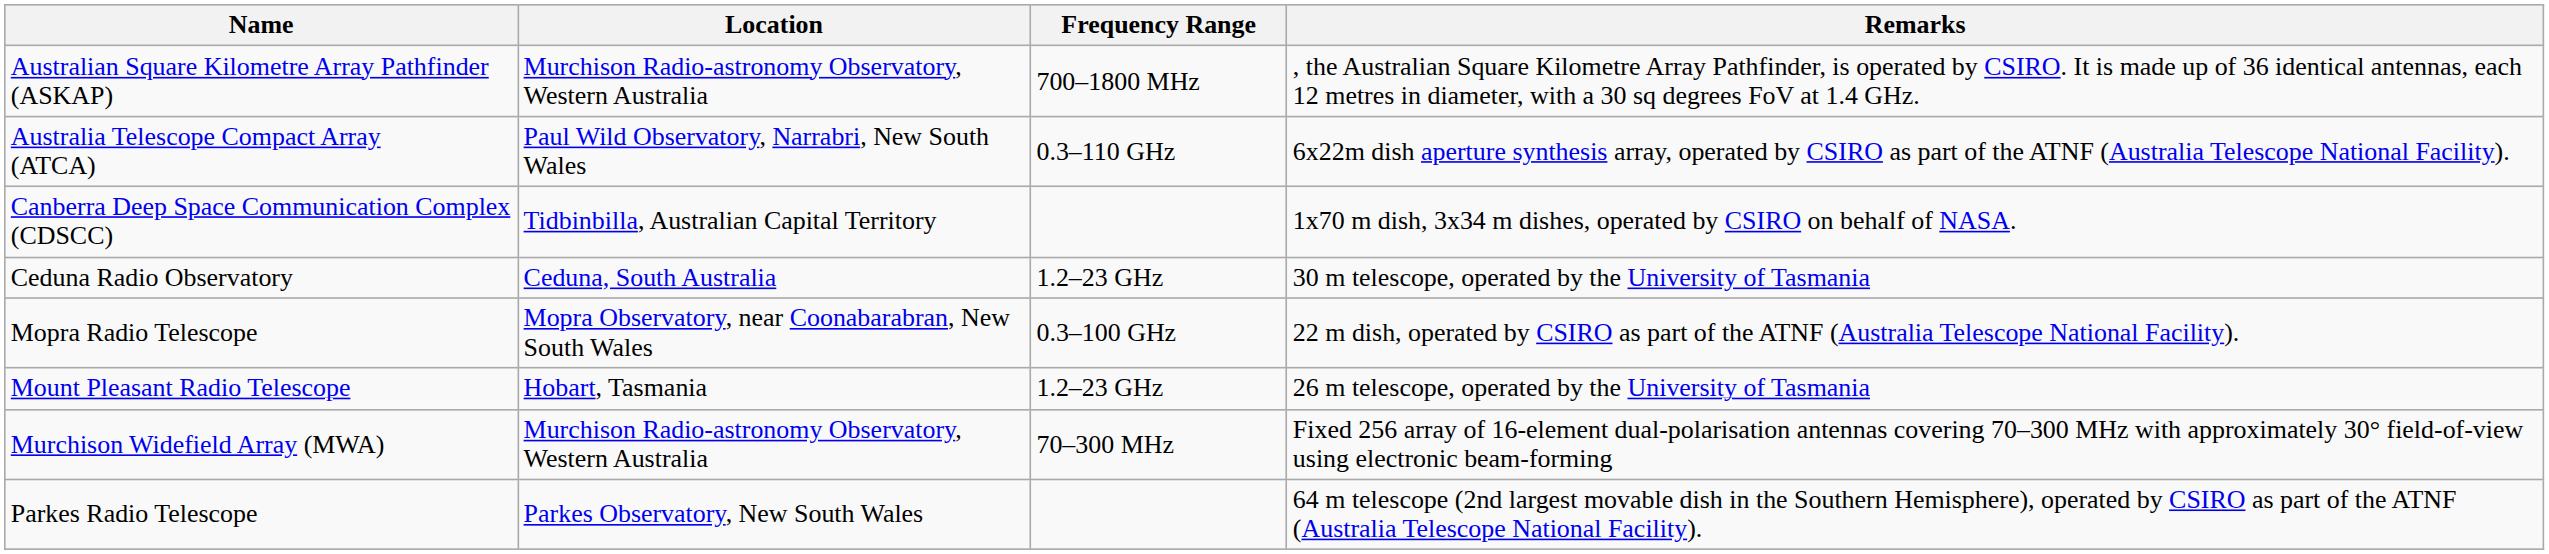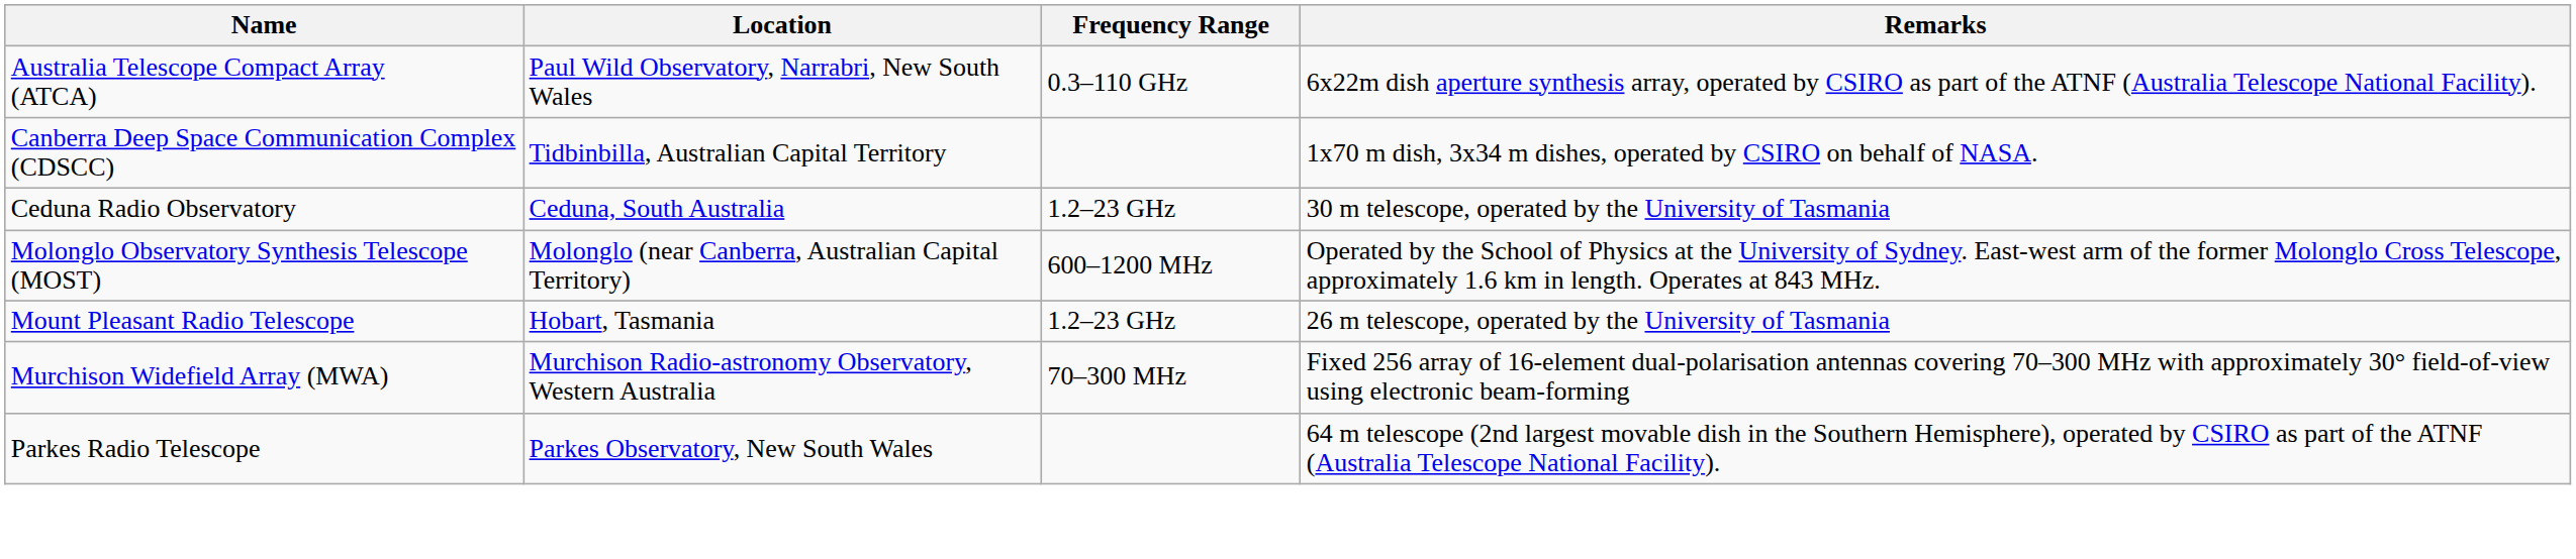- row: Australian Square Kilometre Array Pathfinder (ASKAP) | Murchison Radio-astronomy Observatory, Western Australia | 700–1800 MHz | , the Australian Square Kilometre Array Pathfinder, is operated by CSIRO. It is made up of 36 identical antennas, each 12 metres in diameter, with a 30 sq degrees FoV at 1.4 GHz.
+ row: Molonglo Observatory Synthesis Telescope (MOST) | Molonglo (near Canberra, Australian Capital Territory) | 600–1200 MHz | Operated by the School of Physics at the University of Sydney. East-west arm of the former Molonglo Cross Telescope, approximately 1.6 km in length. Operates at 843 MHz.
- row: Mopra Radio Telescope | Mopra Observatory, near Coonabarabran, New South Wales | 0.3–100 GHz | 22 m dish, operated by CSIRO as part of the ATNF (Australia Telescope National Facility).
